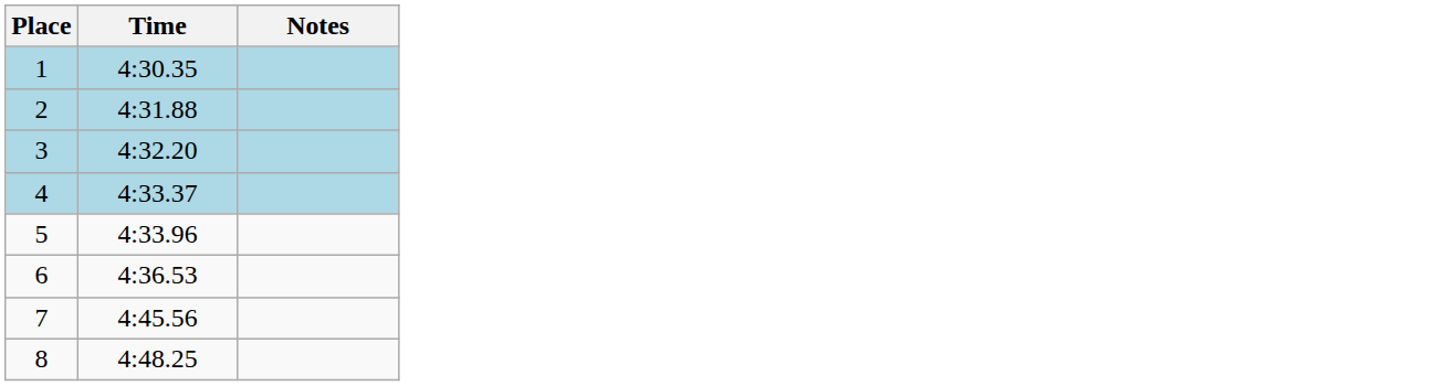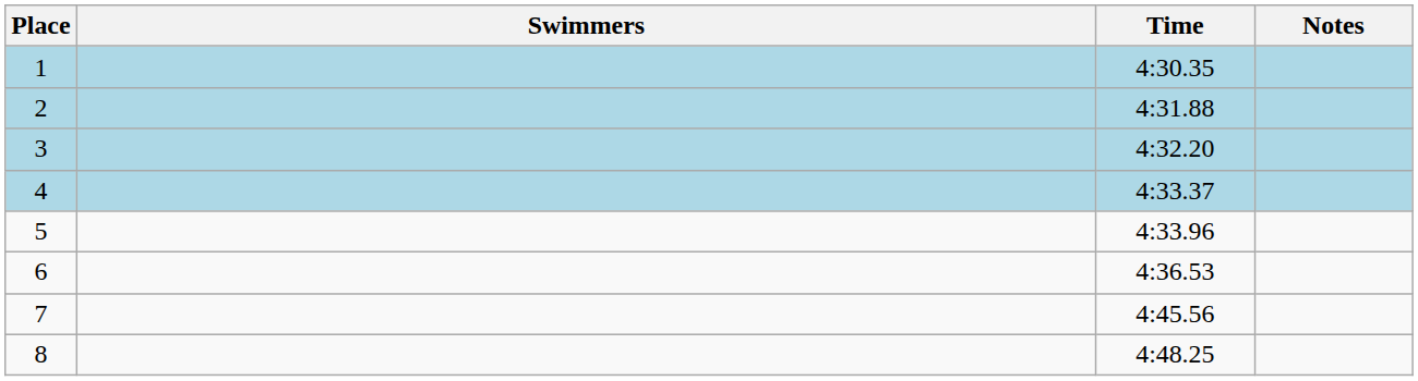+ column: Swimmers
